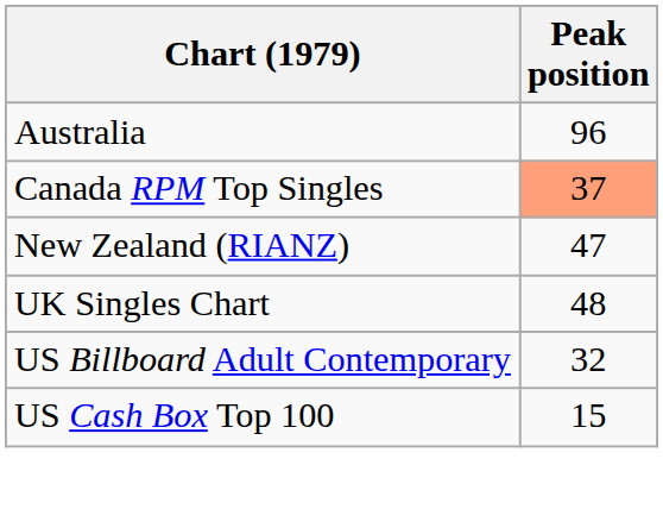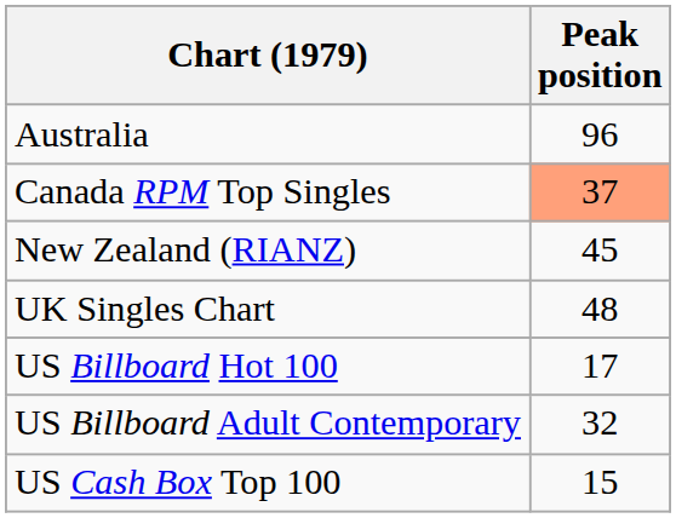New Zealand (RIANZ) | Peak position: 47 -> 45
+ row: US Billboard Hot 100 | 17
